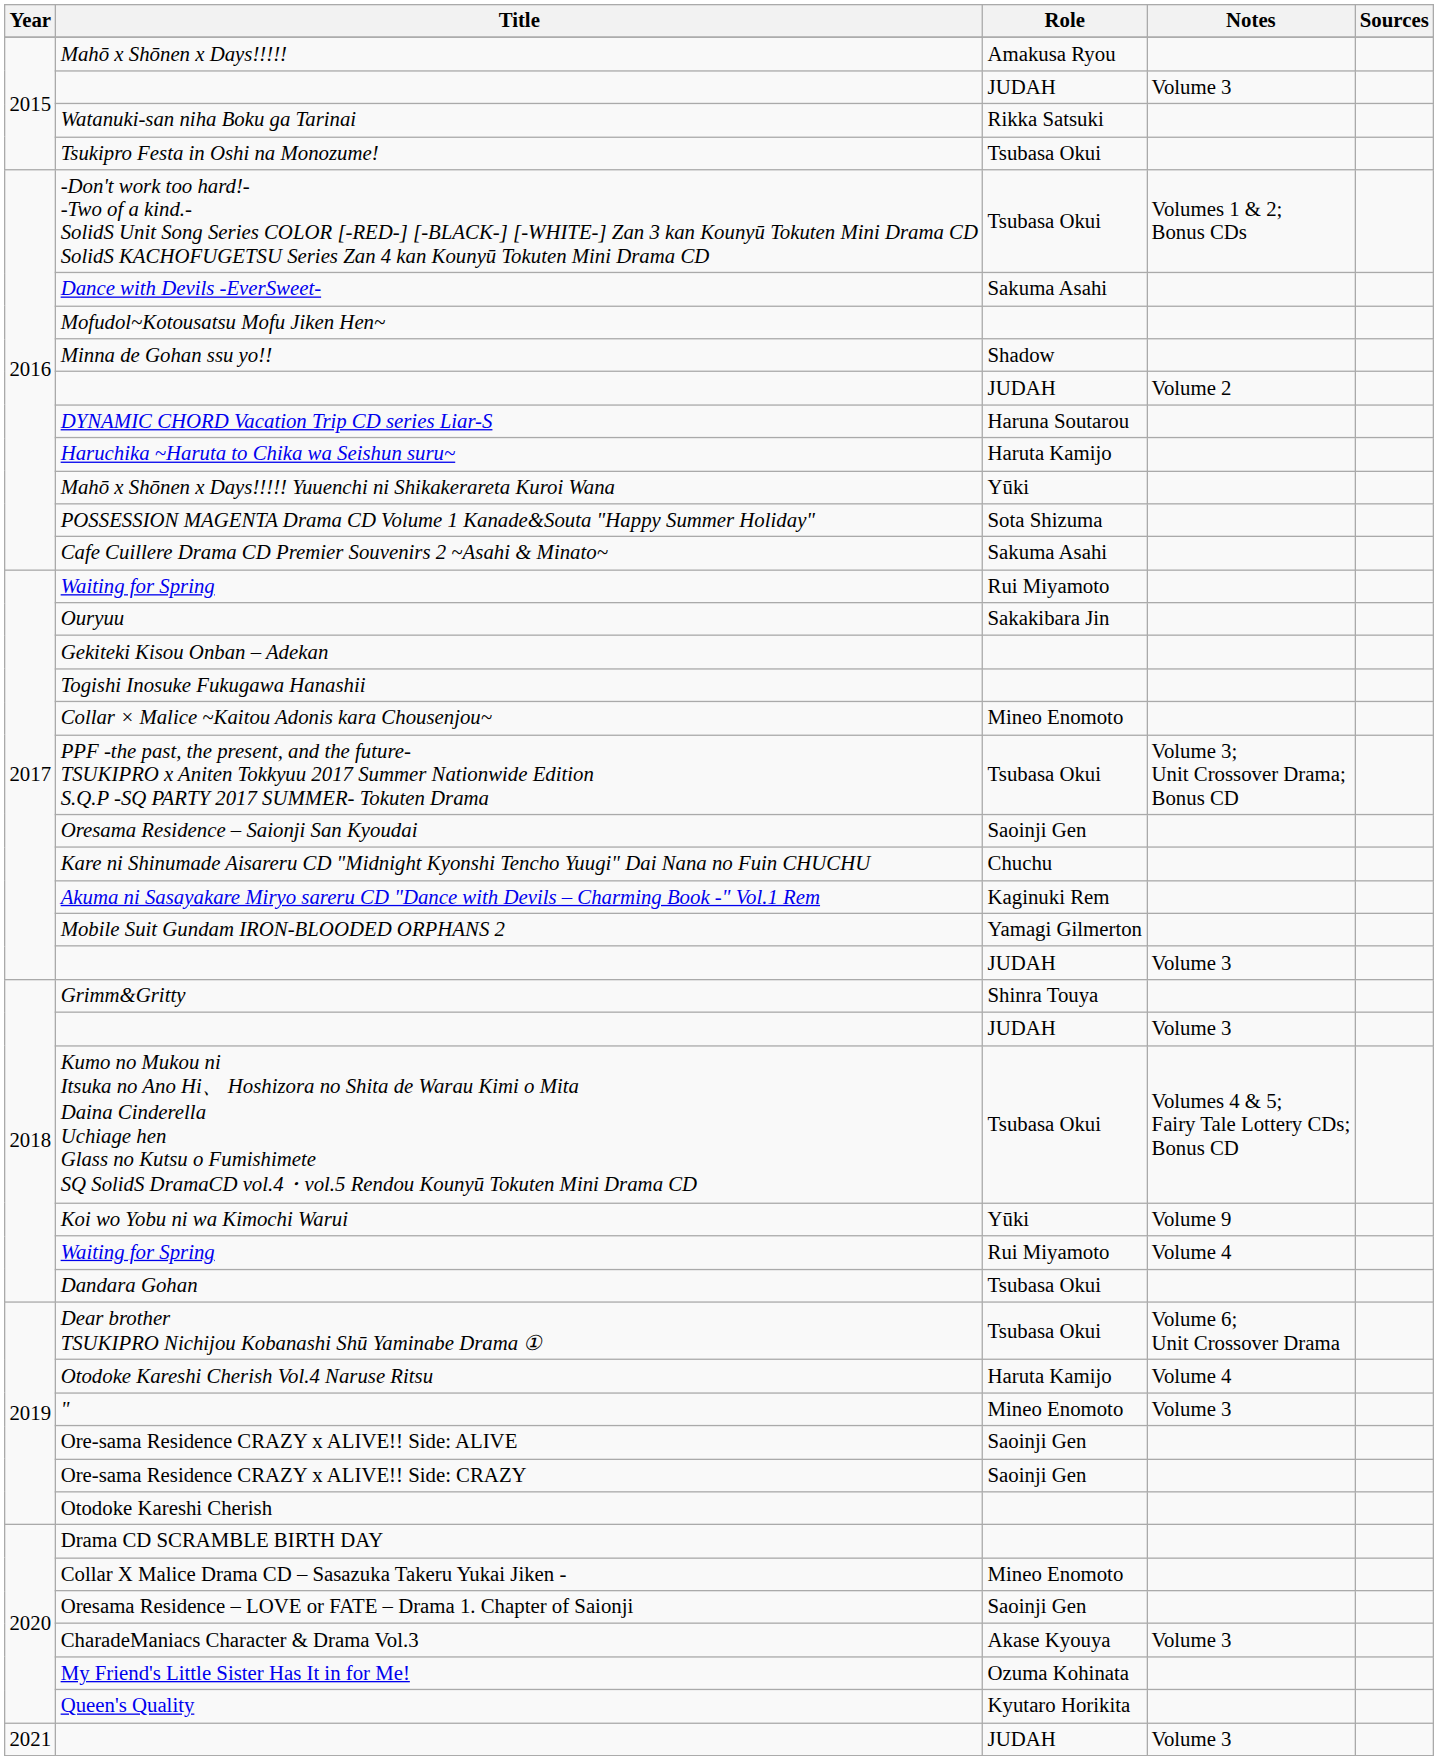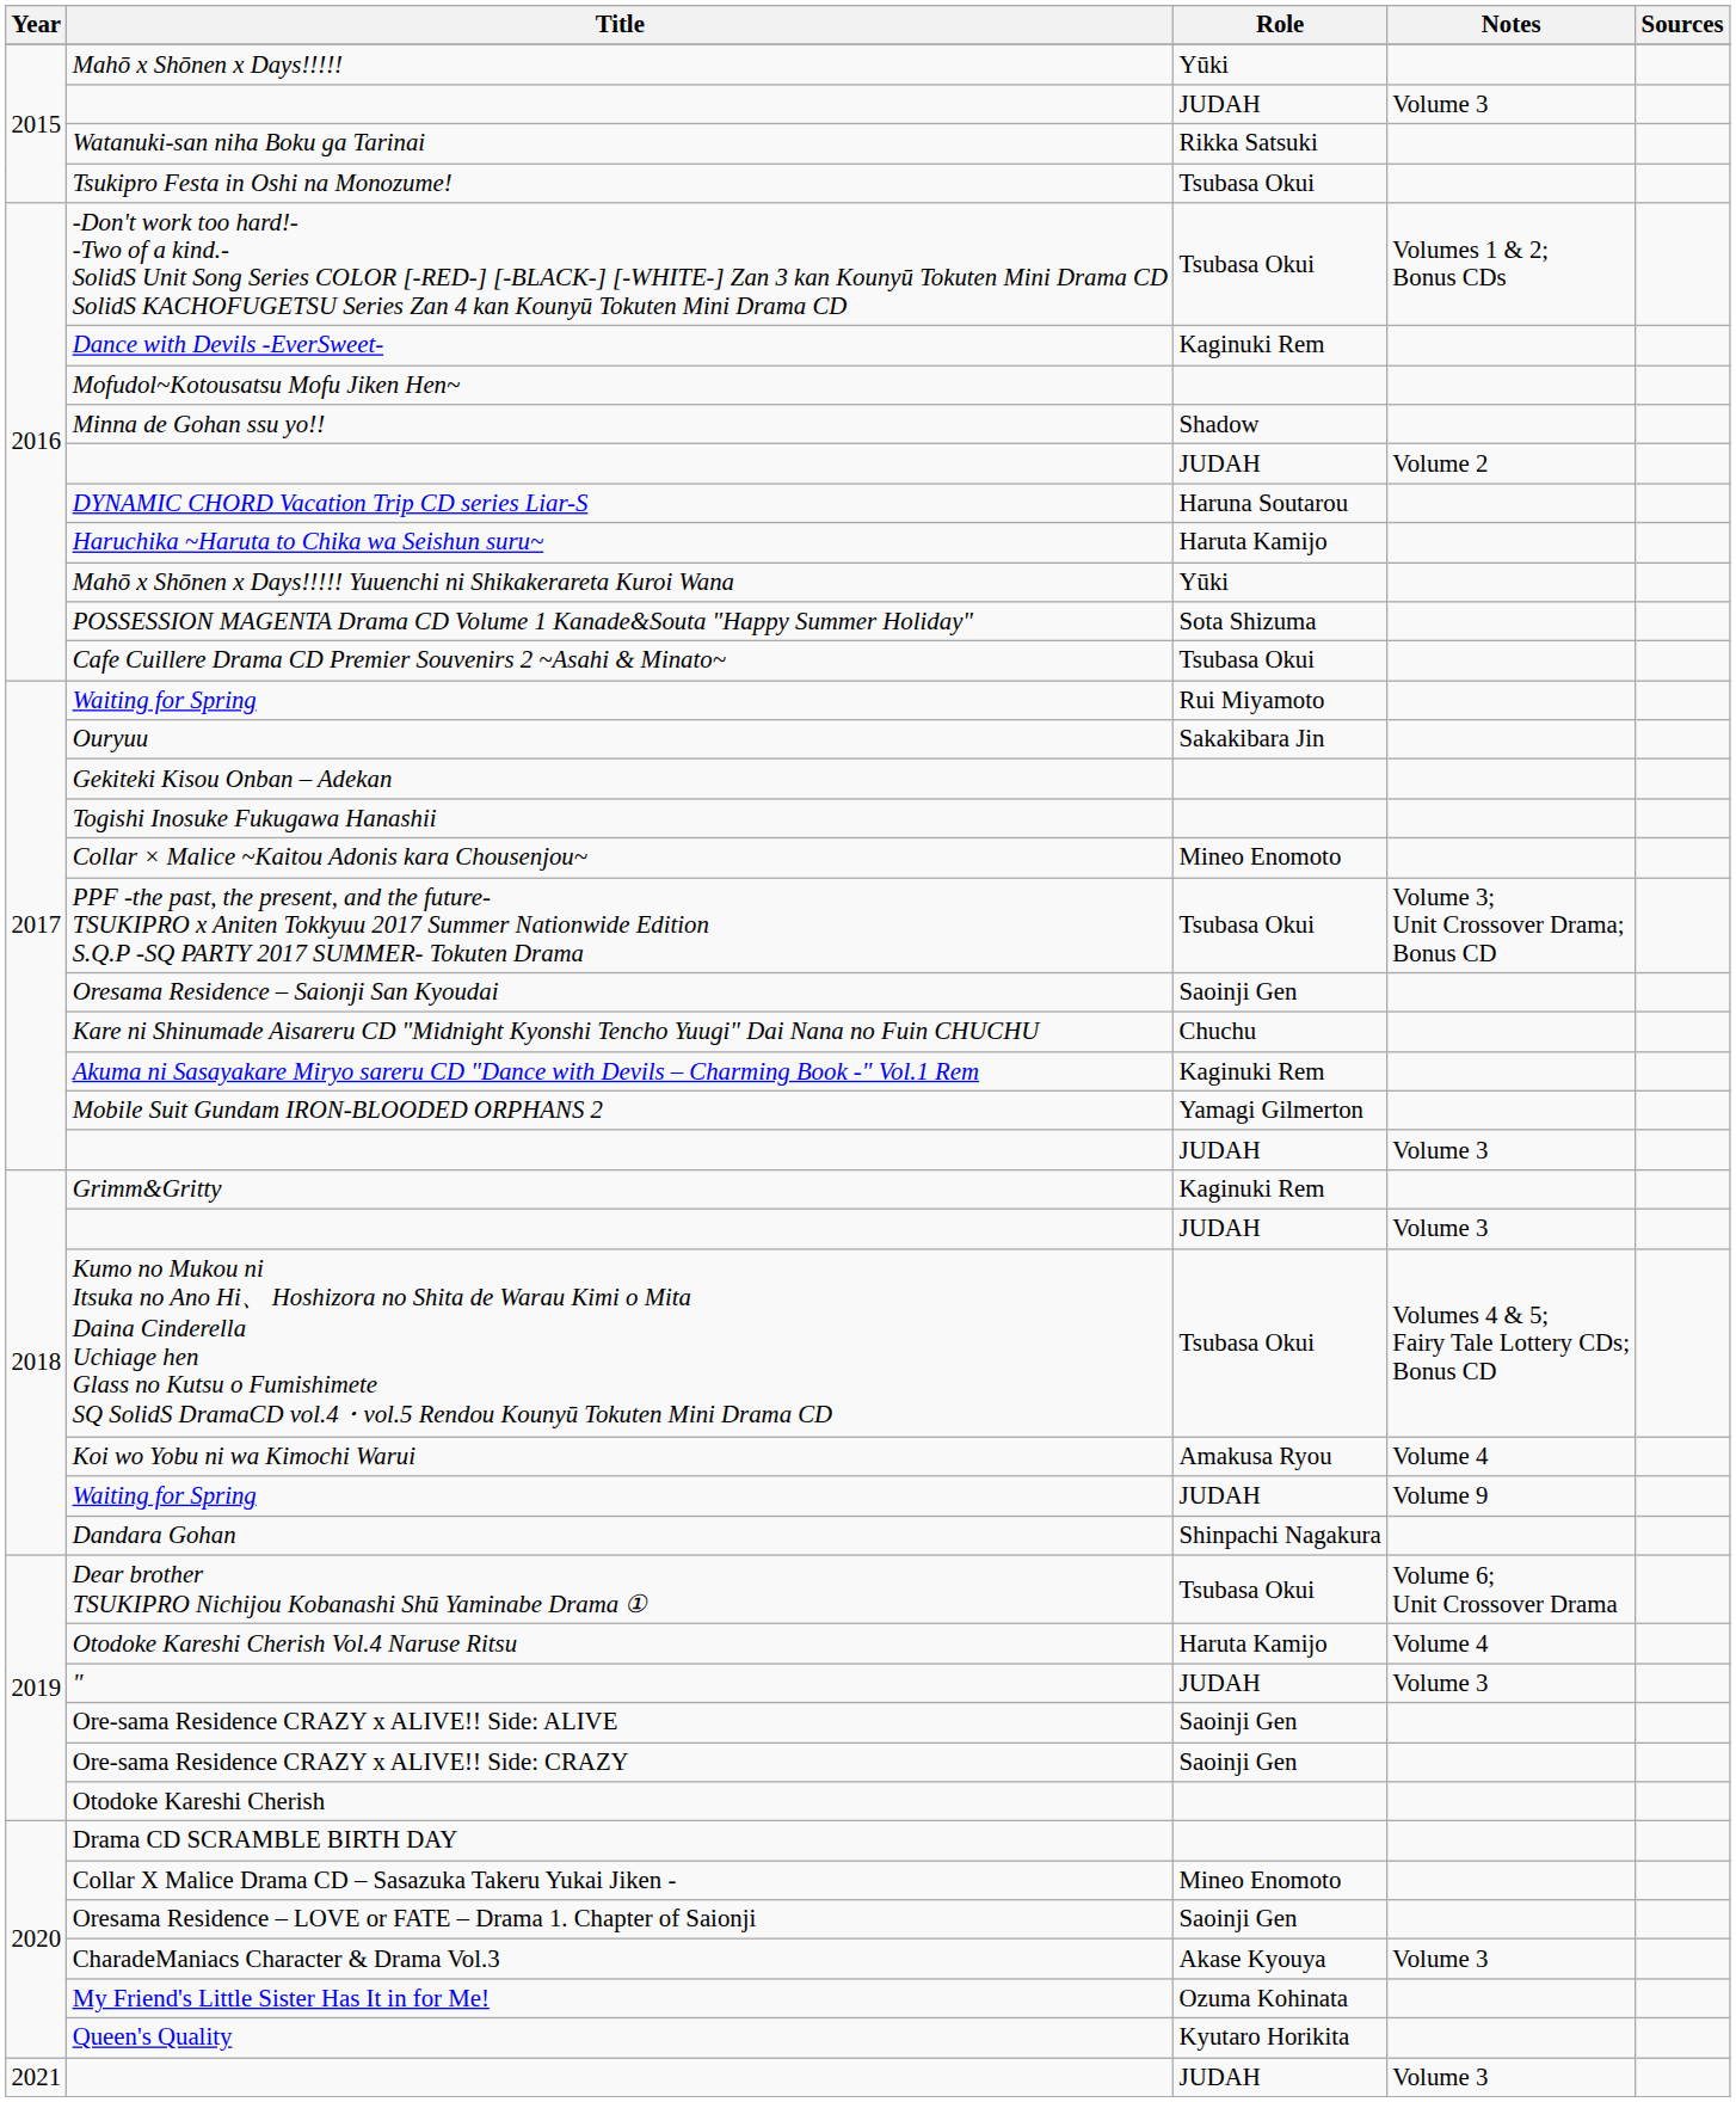Mahō x Shōnen x Days!!!!! | Role: Amakusa Ryou -> Yūki
Dance with Devils -EverSweet- | Role: Sakuma Asahi -> Kaginuki Rem
Cafe Cuillere Drama CD Premier Souvenirs 2 ~Asahi & Minato~ | Role: Sakuma Asahi -> Tsubasa Okui
Grimm&Gritty | Role: Shinra Touya -> Kaginuki Rem
Koi wo Yobu ni wa Kimochi Warui | Role: Yūki -> Amakusa Ryou
Koi wo Yobu ni wa Kimochi Warui | Notes: Volume 9 -> Volume 4
2018 / Waiting for Spring | Role: Rui Miyamoto -> JUDAH
2018 / Waiting for Spring | Notes: Volume 4 -> Volume 9
Dandara Gohan | Role: Tsubasa Okui -> Shinpachi Nagakura
" | Role: Mineo Enomoto -> JUDAH
